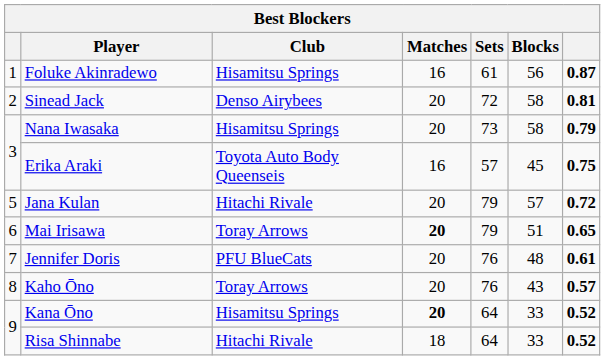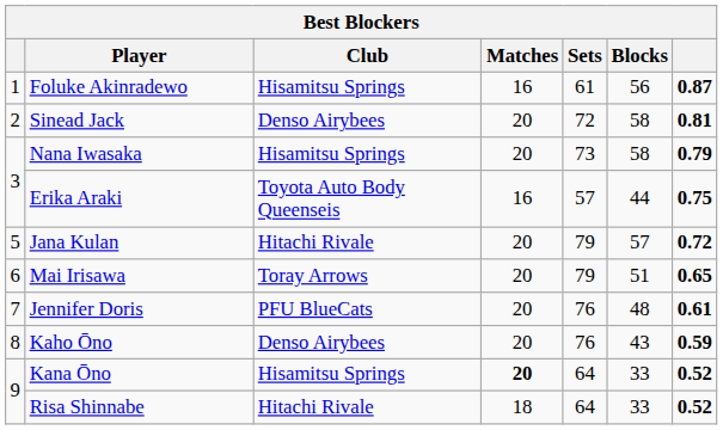Erika Araki | Blocks: 45 -> 44
Mai Irisawa | Matches: bold -> normal
Kaho Ōno | Club: Toray Arrows -> Denso Airybees
Kaho Ōno | column 7: 0.57 -> 0.59
